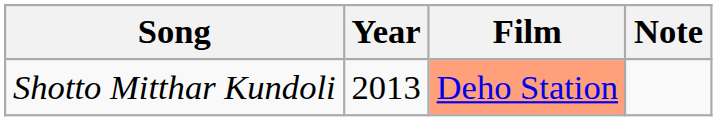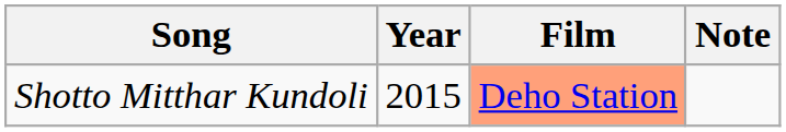Shotto Mitthar Kundoli | Year: 2013 -> 2015
